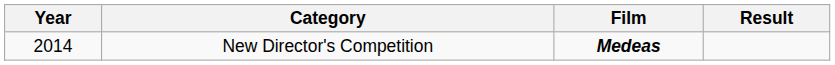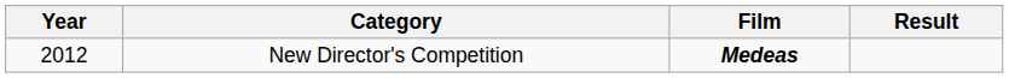New Director's Competition | Year: 2014 -> 2012
